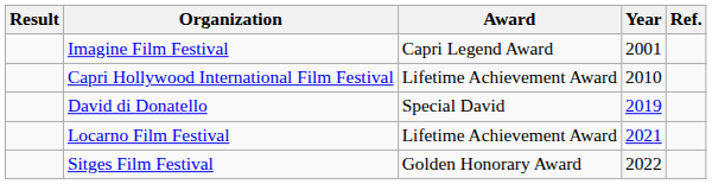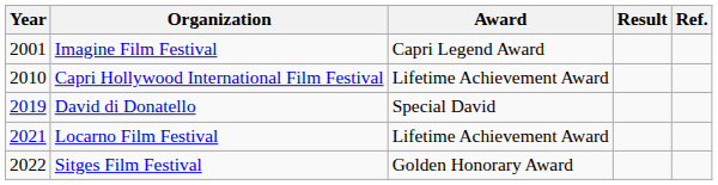columns swapped: Year <-> Result
